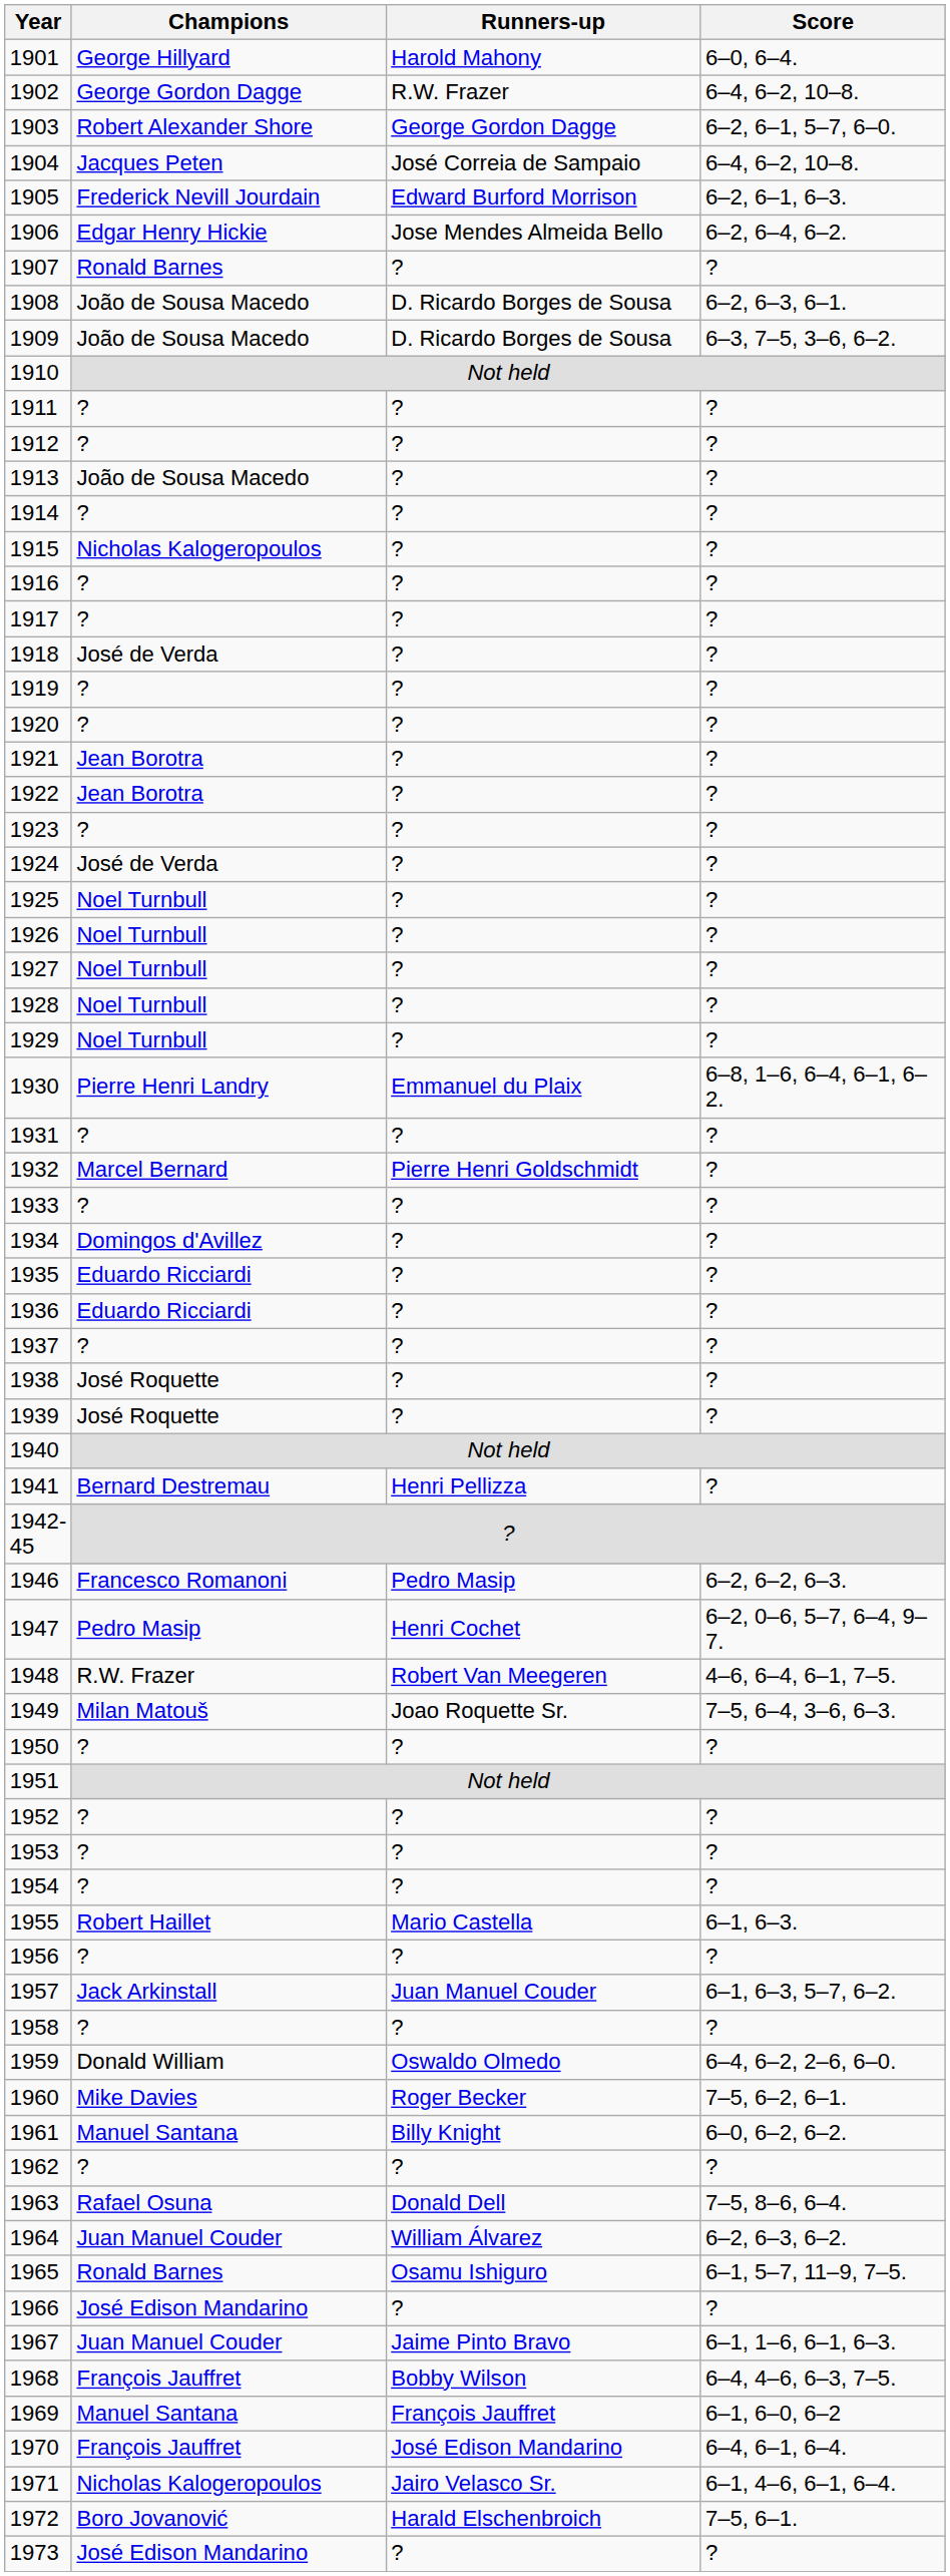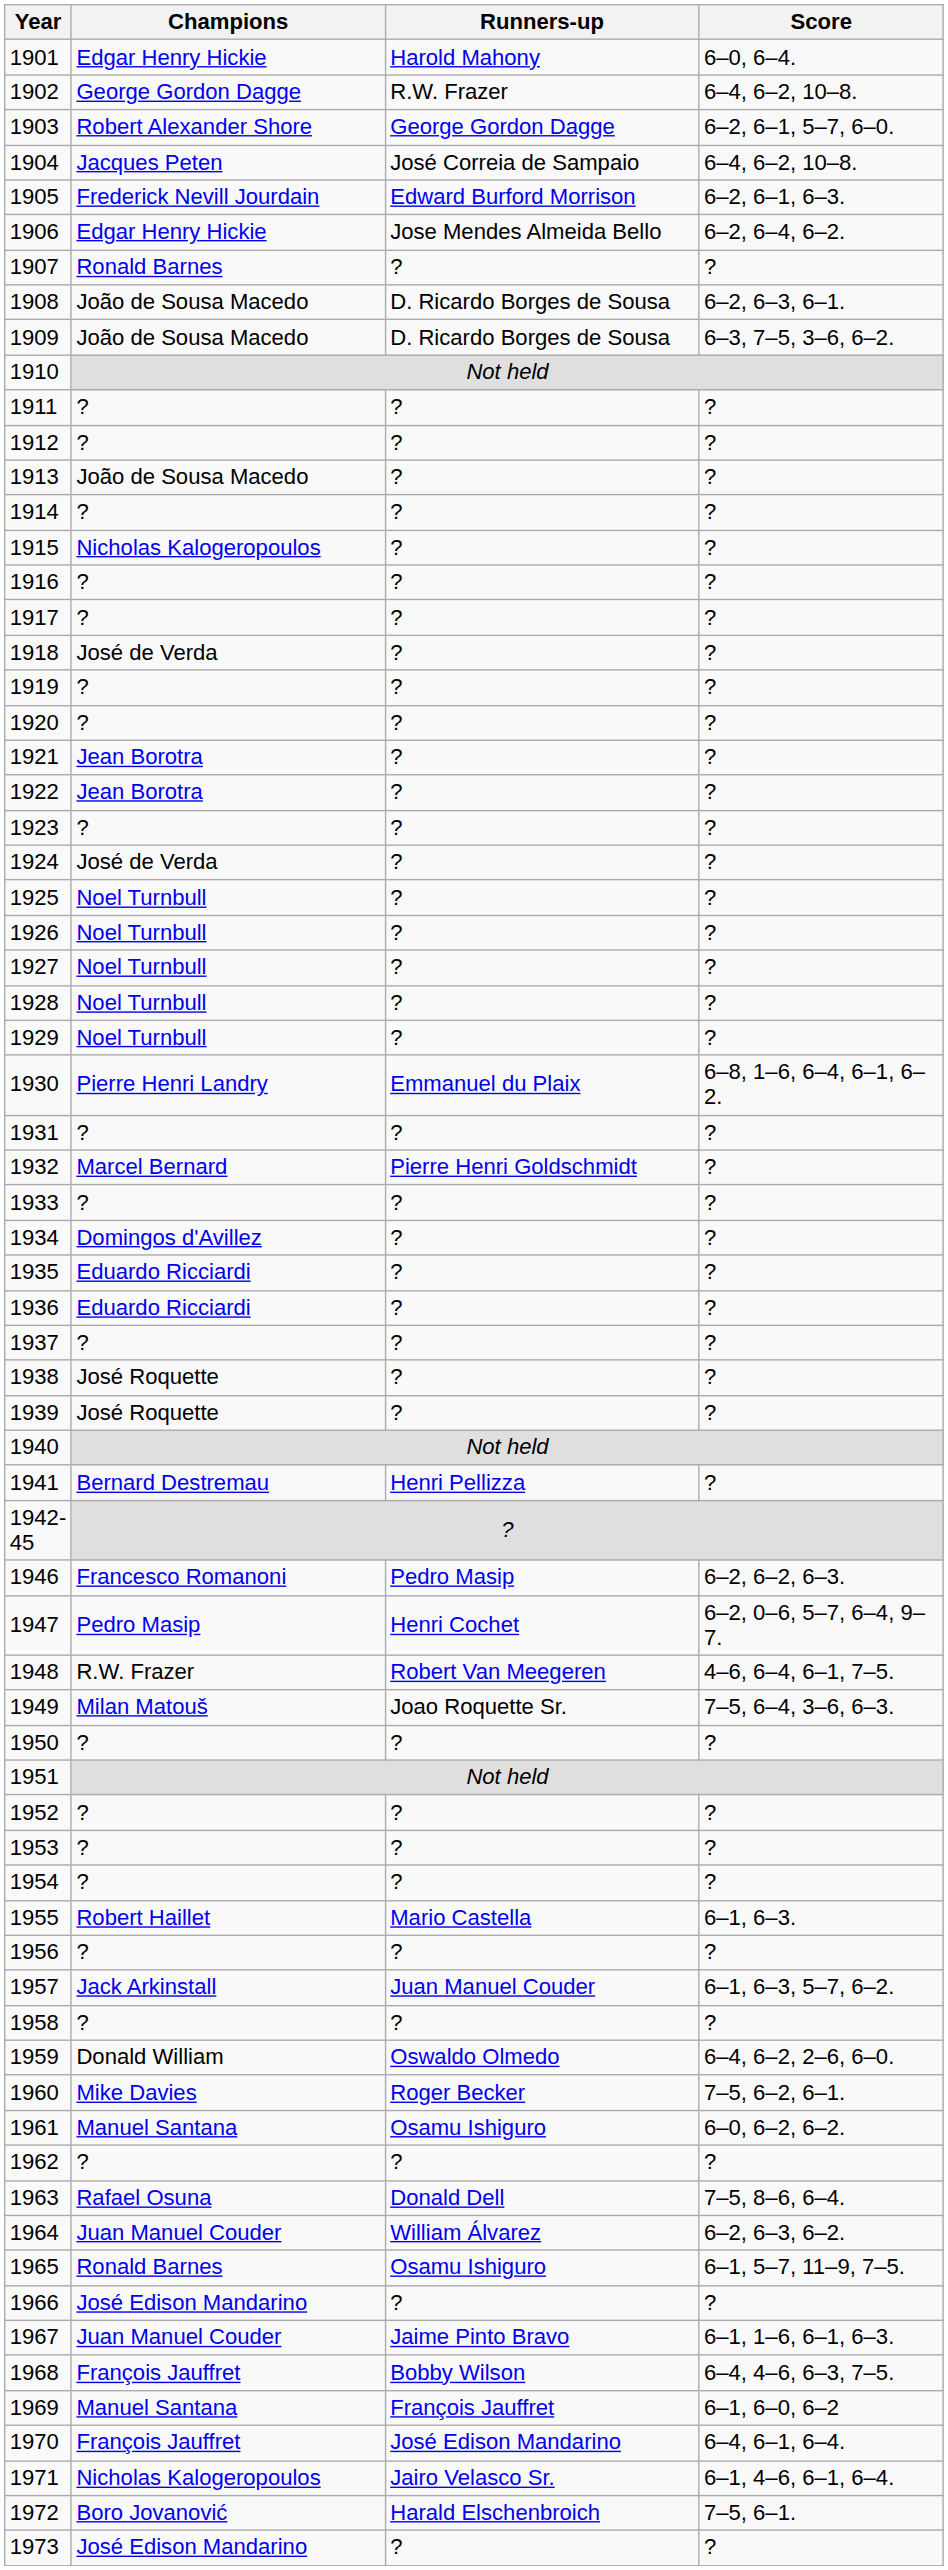1901 | Champions: George Hillyard -> Edgar Henry Hickie
1961 | Runners-up: Billy Knight -> Osamu Ishiguro
